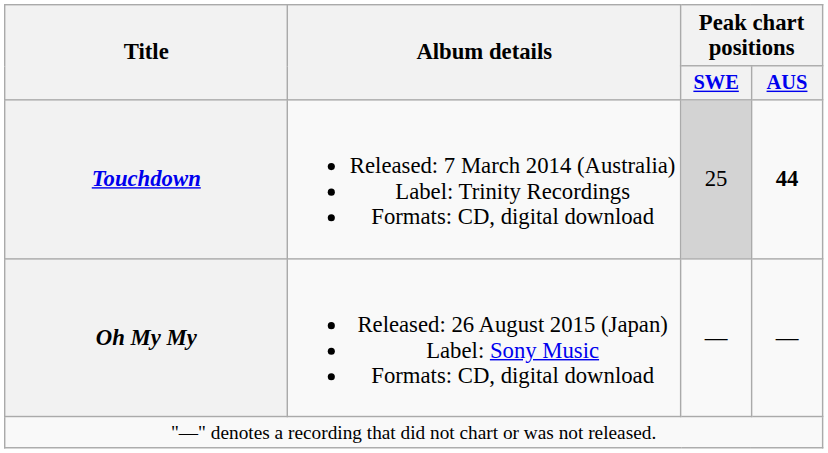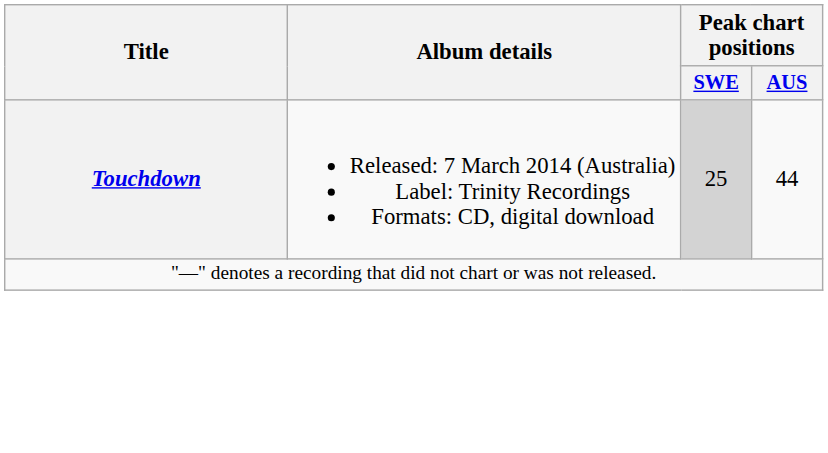Touchdown | Peak chart positions / AUS: bold -> normal
- row: Oh My My | Released: 26 August 2015 (Japan) Label: Sony Music Formats: CD, digital download | — | —
